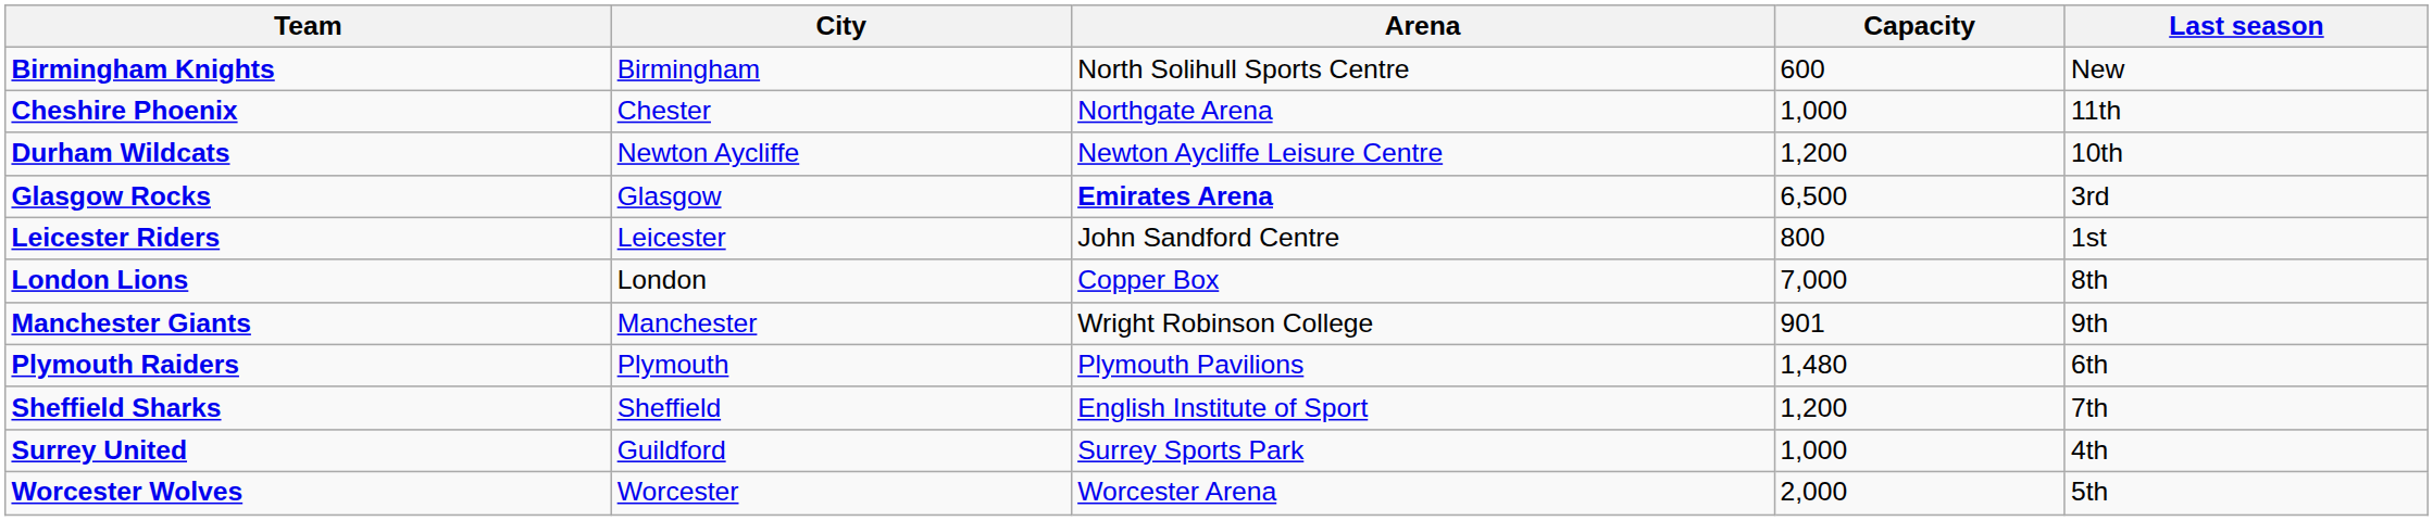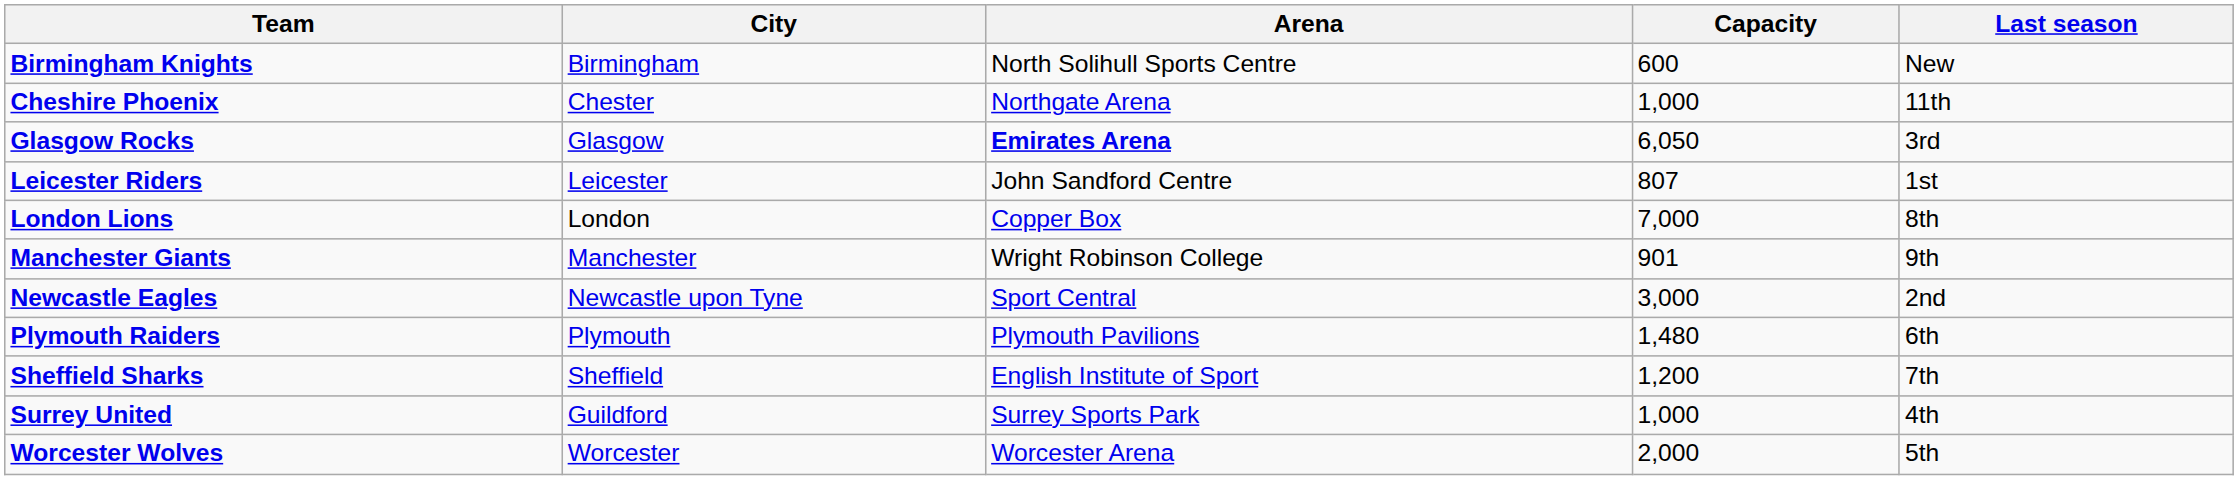- row: Durham Wildcats | Newton Aycliffe | Newton Aycliffe Leisure Centre | 1,200 | 10th
Glasgow Rocks | Capacity: 6,500 -> 6,050
Leicester Riders | Capacity: 800 -> 807
+ row: Newcastle Eagles | Newcastle upon Tyne | Sport Central | 3,000 | 2nd
